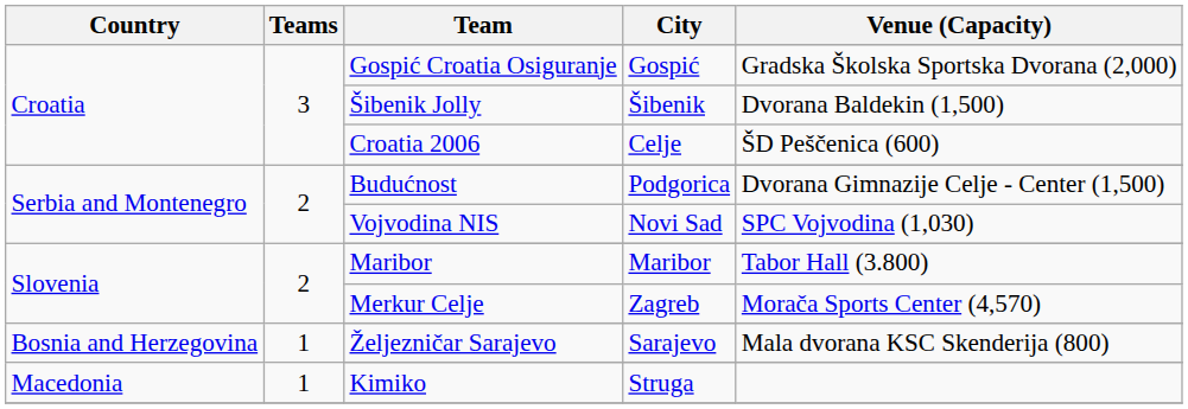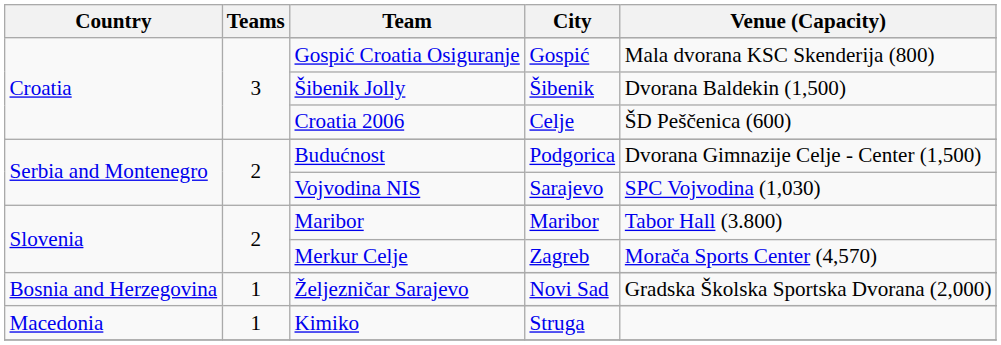Gospić Croatia Osiguranje | Venue (Capacity): Gradska Školska Sportska Dvorana (2,000) -> Mala dvorana KSC Skenderija (800)
Vojvodina NIS | City: Novi Sad -> Sarajevo
Željezničar Sarajevo | City: Sarajevo -> Novi Sad
Željezničar Sarajevo | Venue (Capacity): Mala dvorana KSC Skenderija (800) -> Gradska Školska Sportska Dvorana (2,000)
